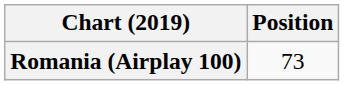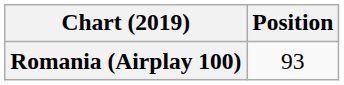Romania (Airplay 100) | Position: 73 -> 93
